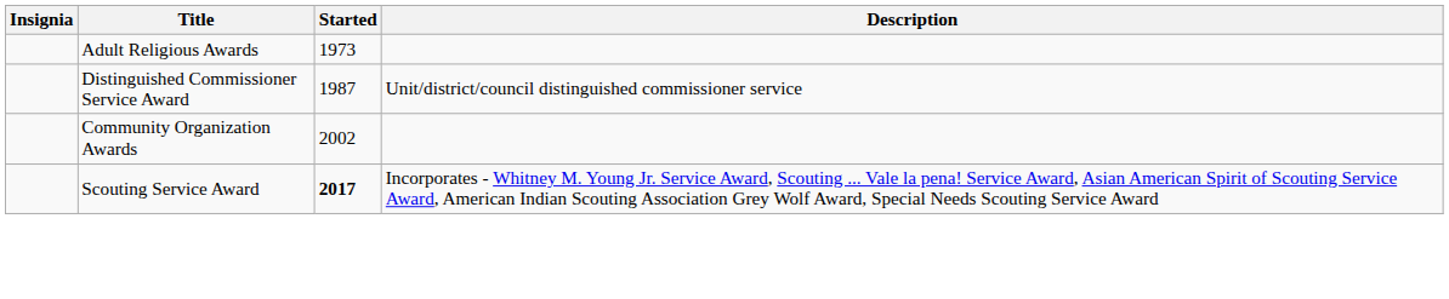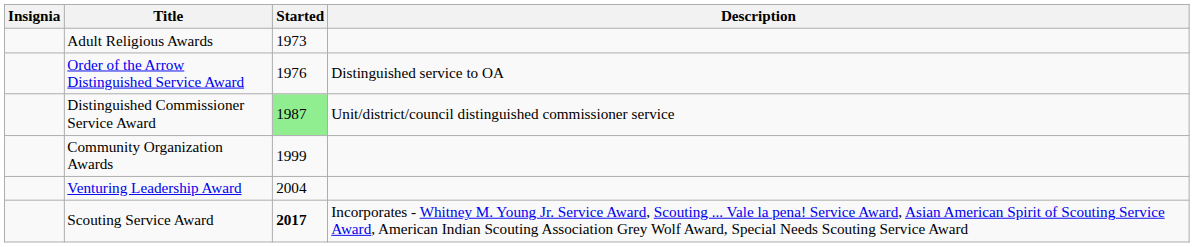+ row: Order of the Arrow Distinguished Service Award | 1976 | Distinguished service to OA
Distinguished Commissioner Service Award | Started: no background -> lightgreen background
Community Organization Awards | Started: 2002 -> 1999
+ row: Venturing Leadership Award | 2004
